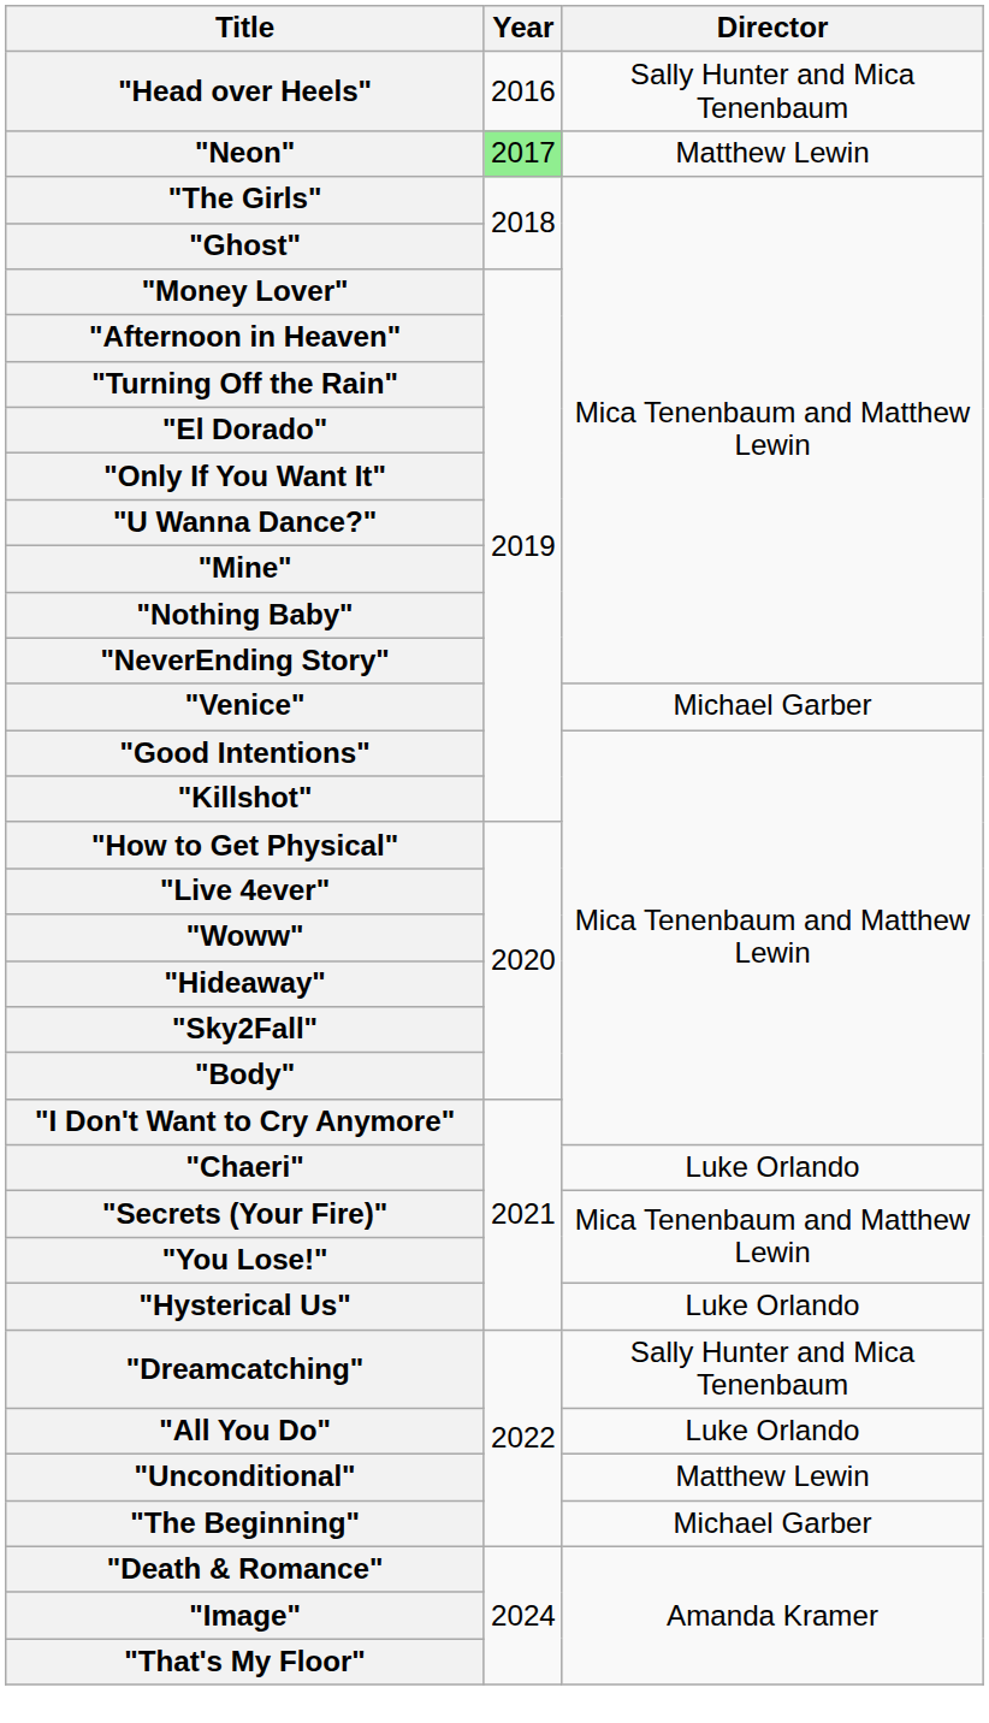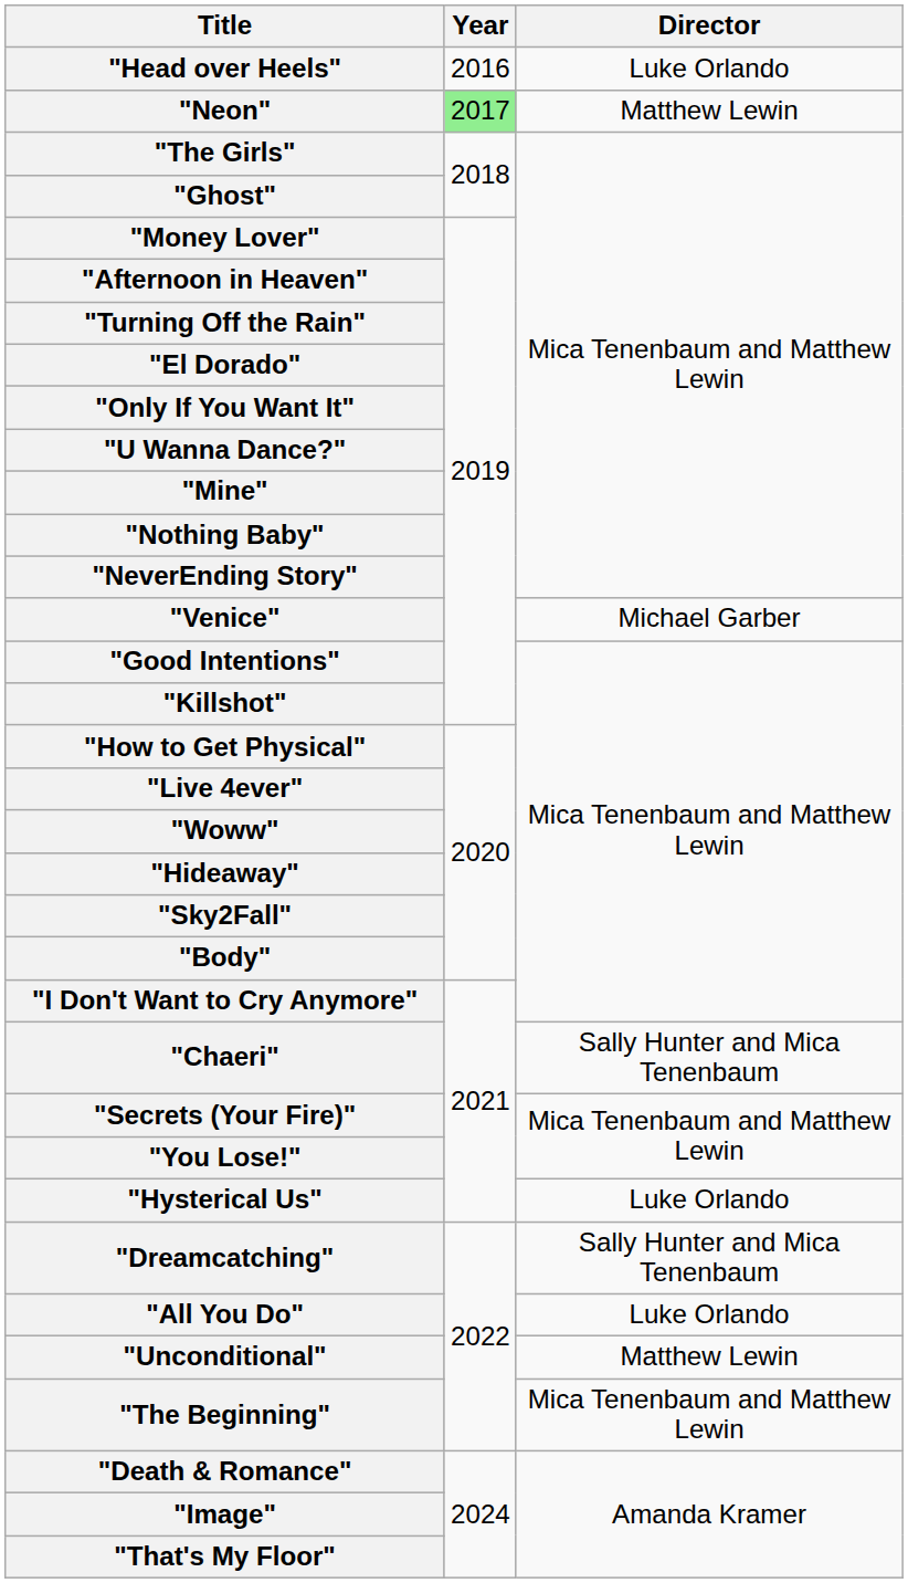"Head over Heels" | Director: Sally Hunter and Mica Tenenbaum -> Luke Orlando
"Chaeri" | Director: Luke Orlando -> Sally Hunter and Mica Tenenbaum
"The Beginning" | Director: Michael Garber -> Mica Tenenbaum and Matthew Lewin
